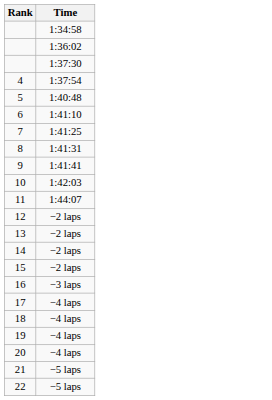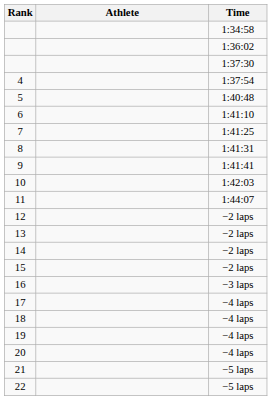+ column: Athlete
